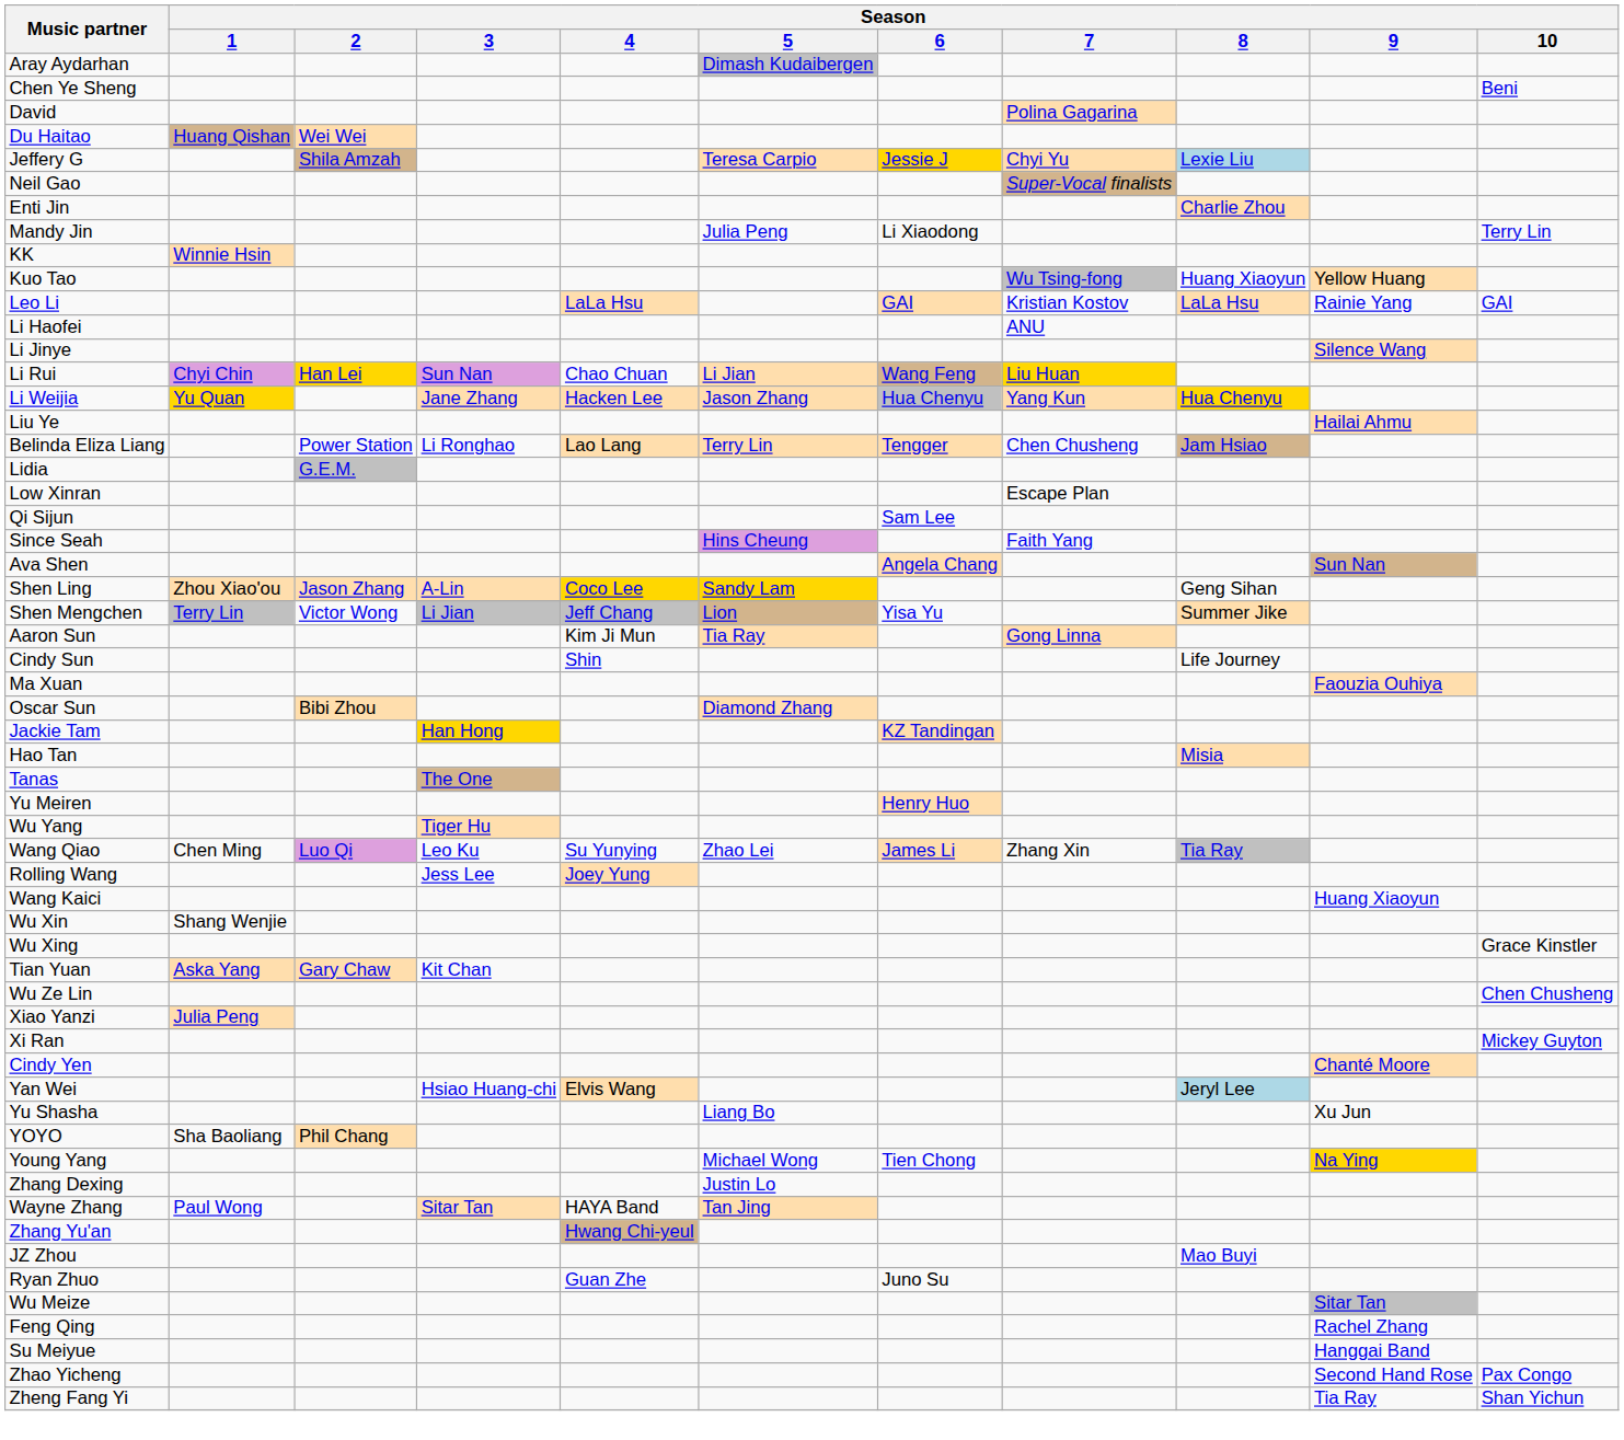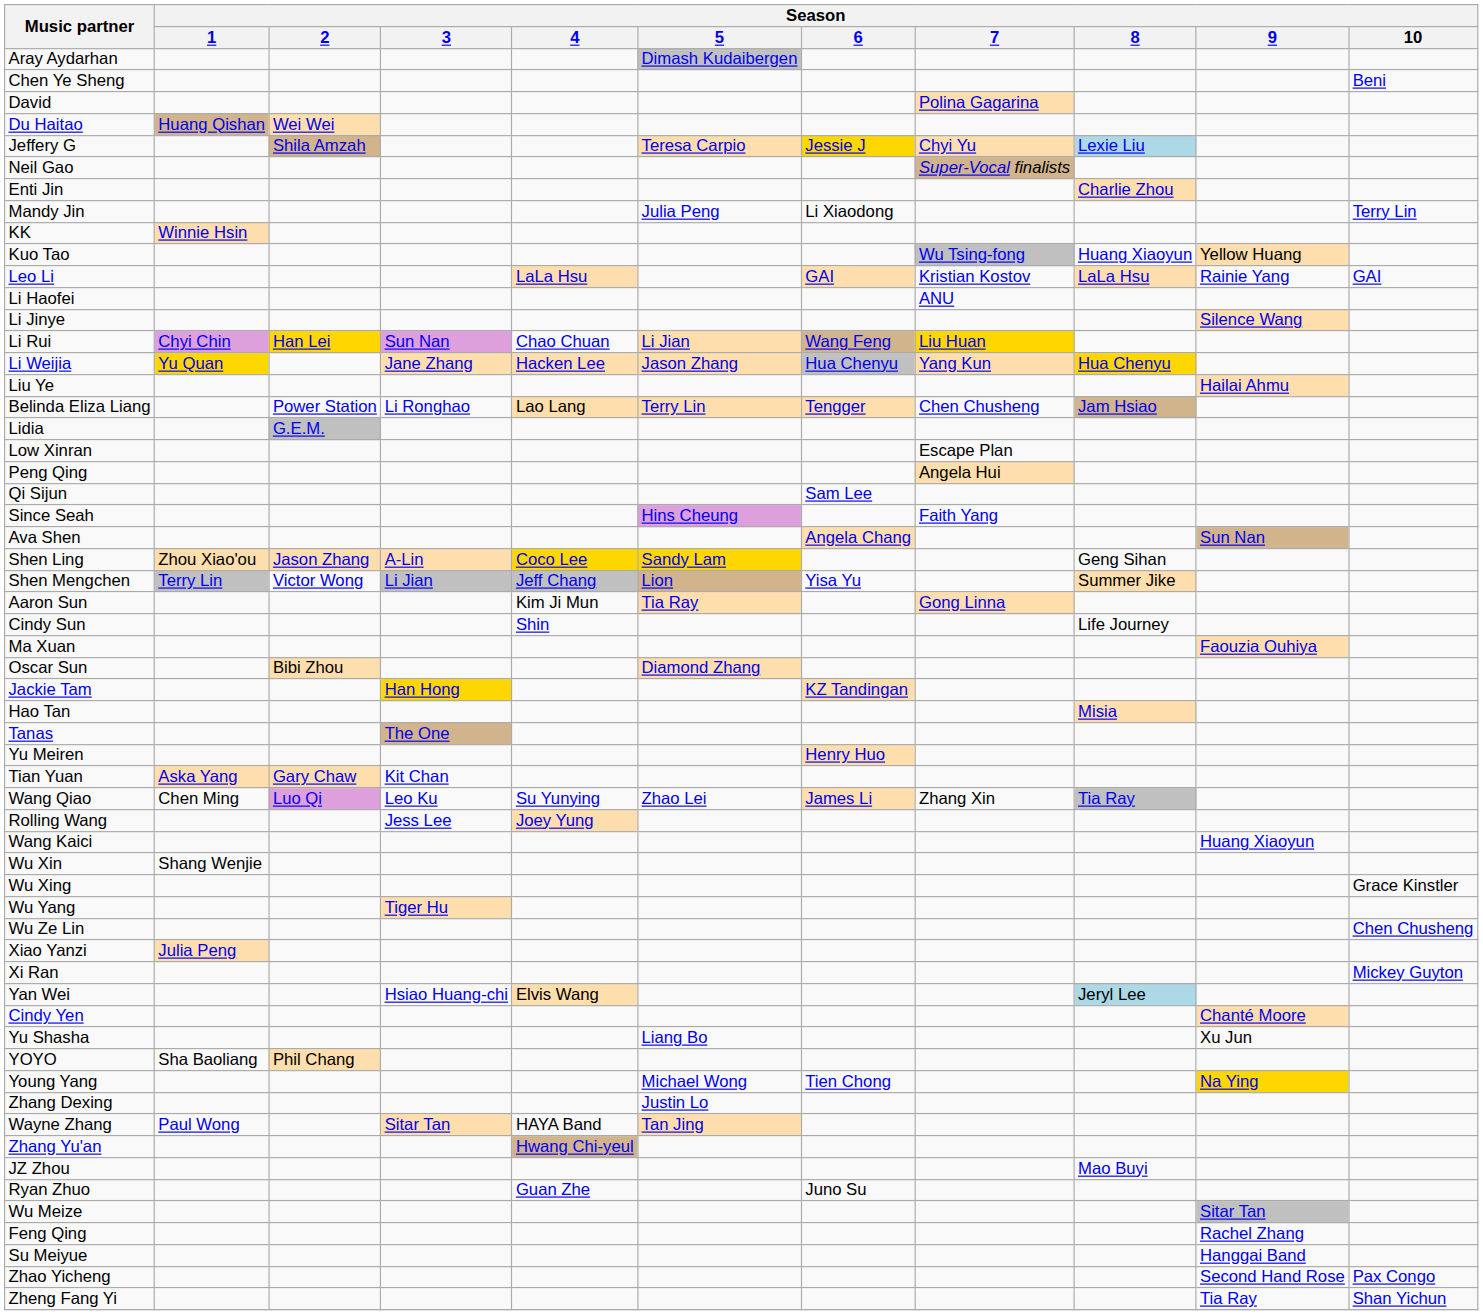+ row: Peng Qing | Angela Hui
rows swapped: Tian Yuan <-> Wu Yang
rows swapped: Cindy Yen <-> Yan Wei
